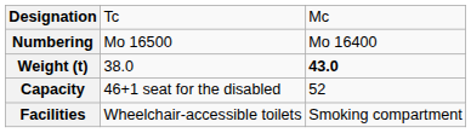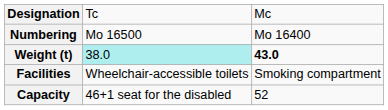Weight (t) | column 2: no background -> paleturquoise background
rows swapped: Capacity <-> Facilities
